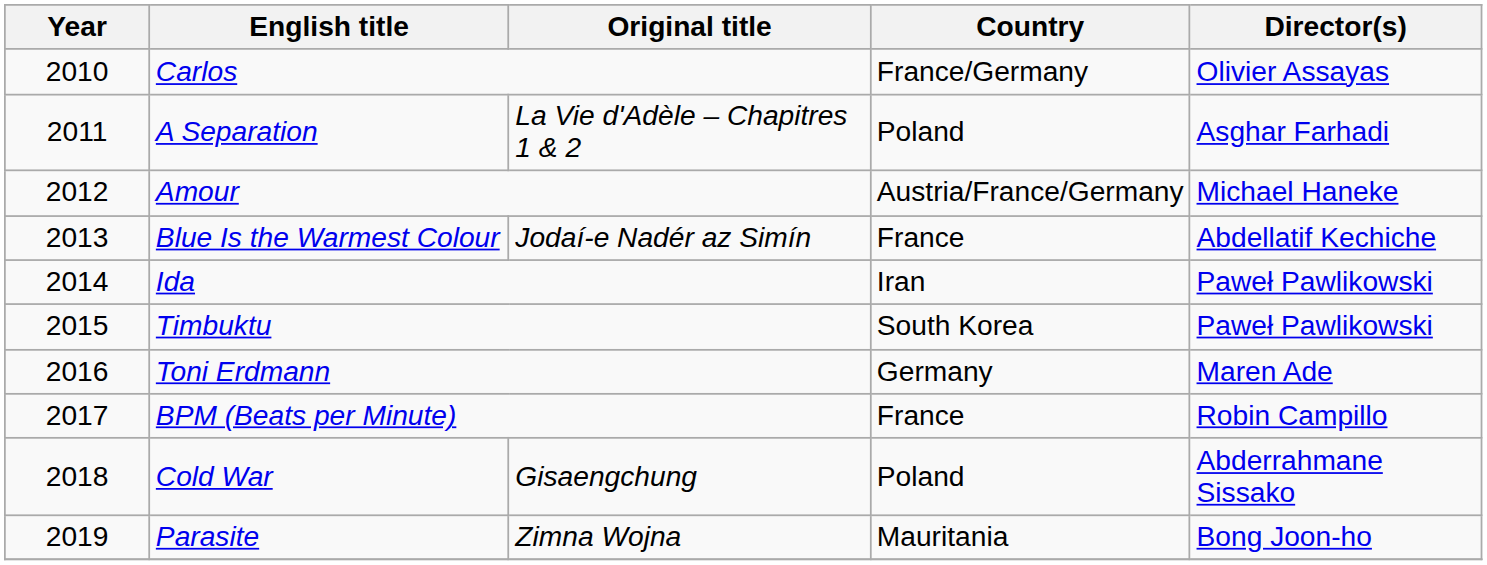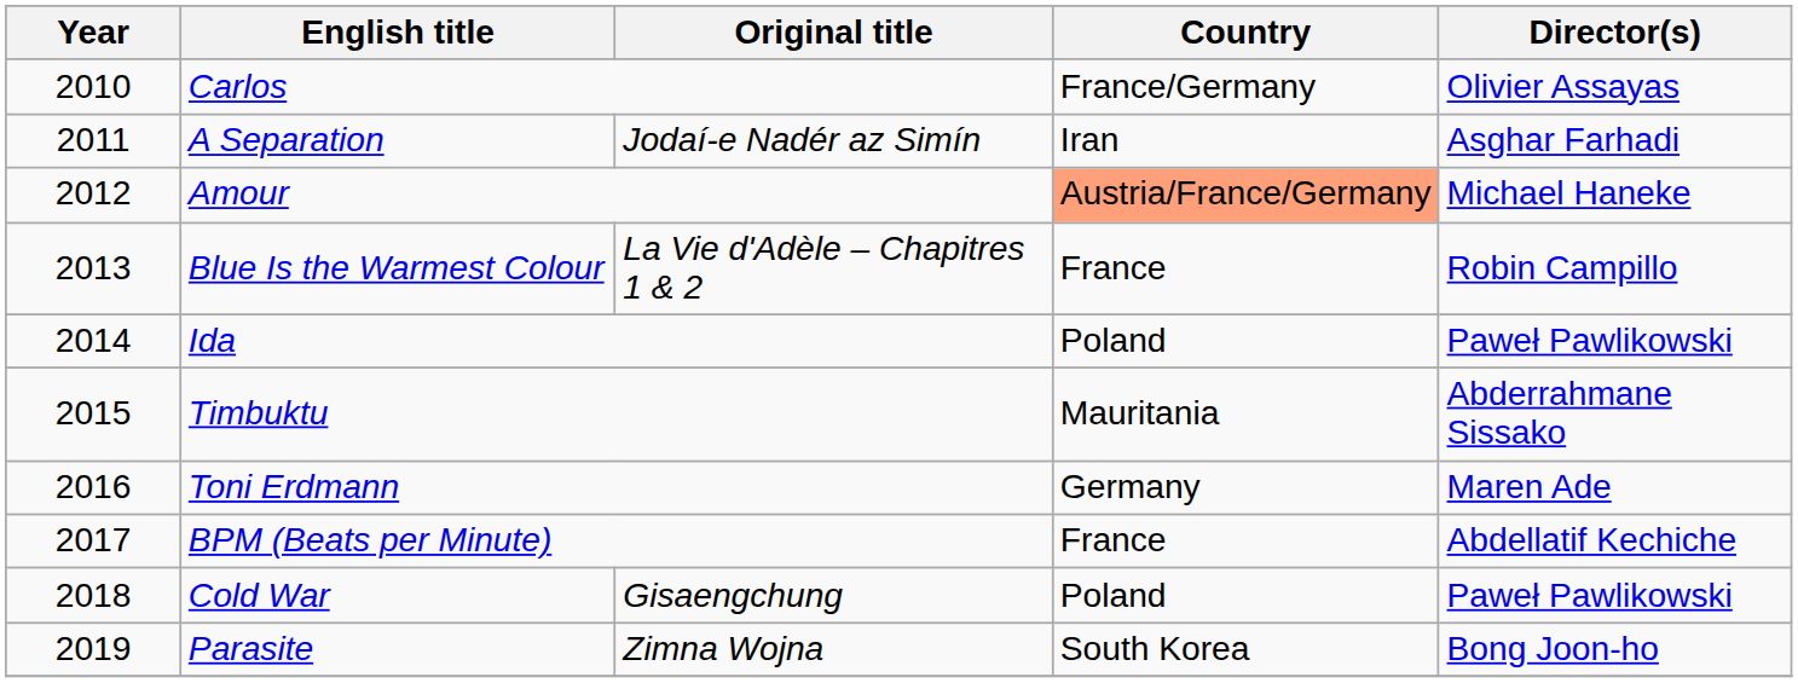A Separation | Original title: La Vie d'Adèle – Chapitres 1 & 2 -> Jodaí-e Nadér az Simín
A Separation | Country: Poland -> Iran
Amour | Country: no background -> lightsalmon background
Blue Is the Warmest Colour | Original title: Jodaí-e Nadér az Simín -> La Vie d'Adèle – Chapitres 1 & 2
Blue Is the Warmest Colour | Director(s): Abdellatif Kechiche -> Robin Campillo
Ida | Country: Iran -> Poland
Timbuktu | Country: South Korea -> Mauritania
Timbuktu | Director(s): Paweł Pawlikowski -> Abderrahmane Sissako
BPM (Beats per Minute) | Director(s): Robin Campillo -> Abdellatif Kechiche
Cold War | Director(s): Abderrahmane Sissako -> Paweł Pawlikowski
Parasite | Country: Mauritania -> South Korea
